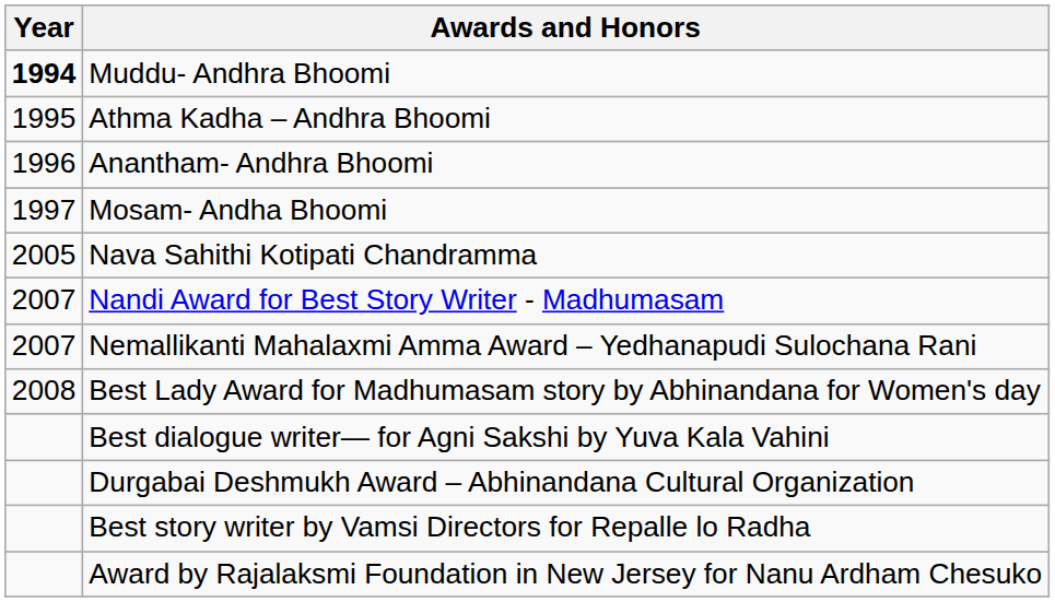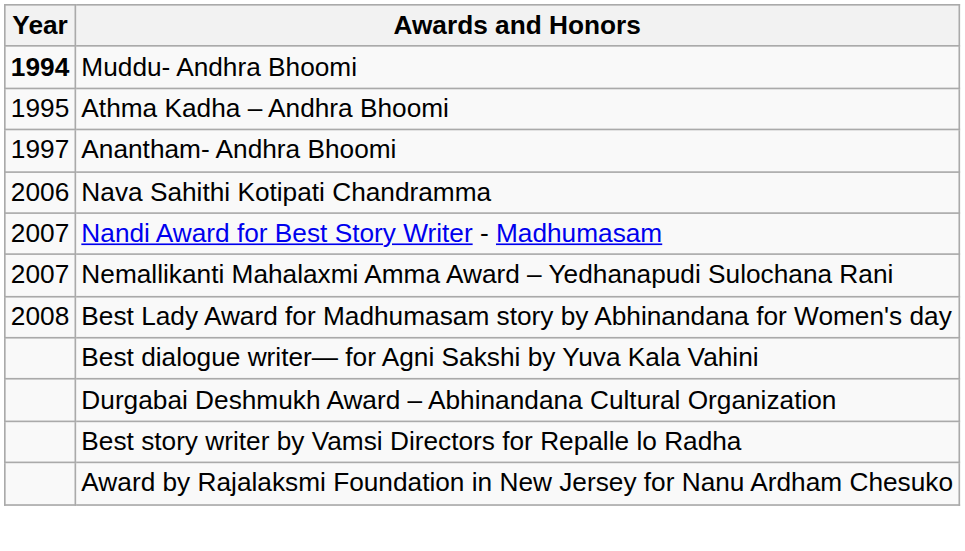Anantham- Andhra Bhoomi | Year: 1996 -> 1997
- row: 1997 | Mosam- Andha Bhoomi
Nava Sahithi Kotipati Chandramma | Year: 2005 -> 2006
